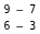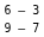rows swapped: 6 – 3 <-> 9 – 7
